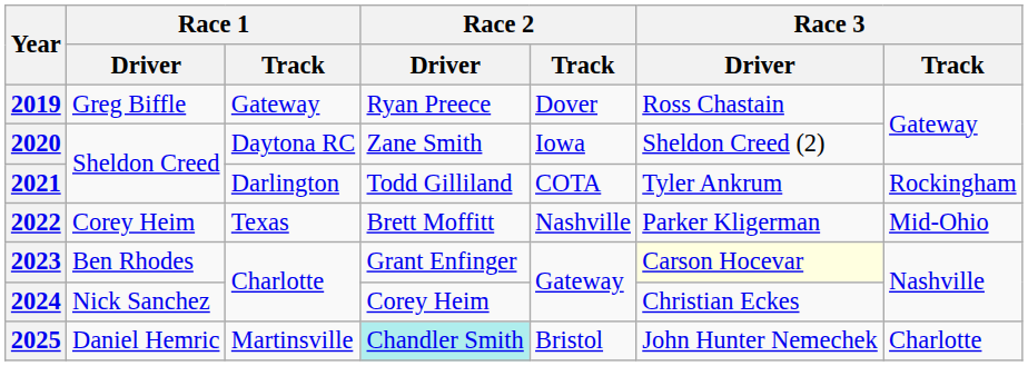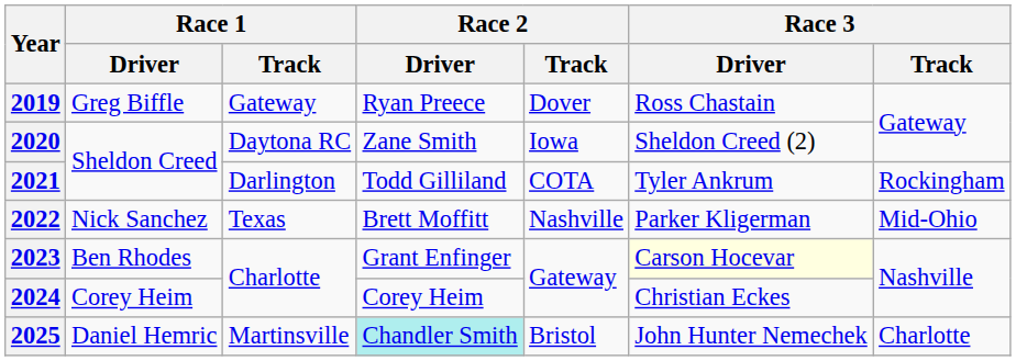2022 | Race 1 / Driver: Corey Heim -> Nick Sanchez
2024 | Race 1 / Driver: Nick Sanchez -> Corey Heim
